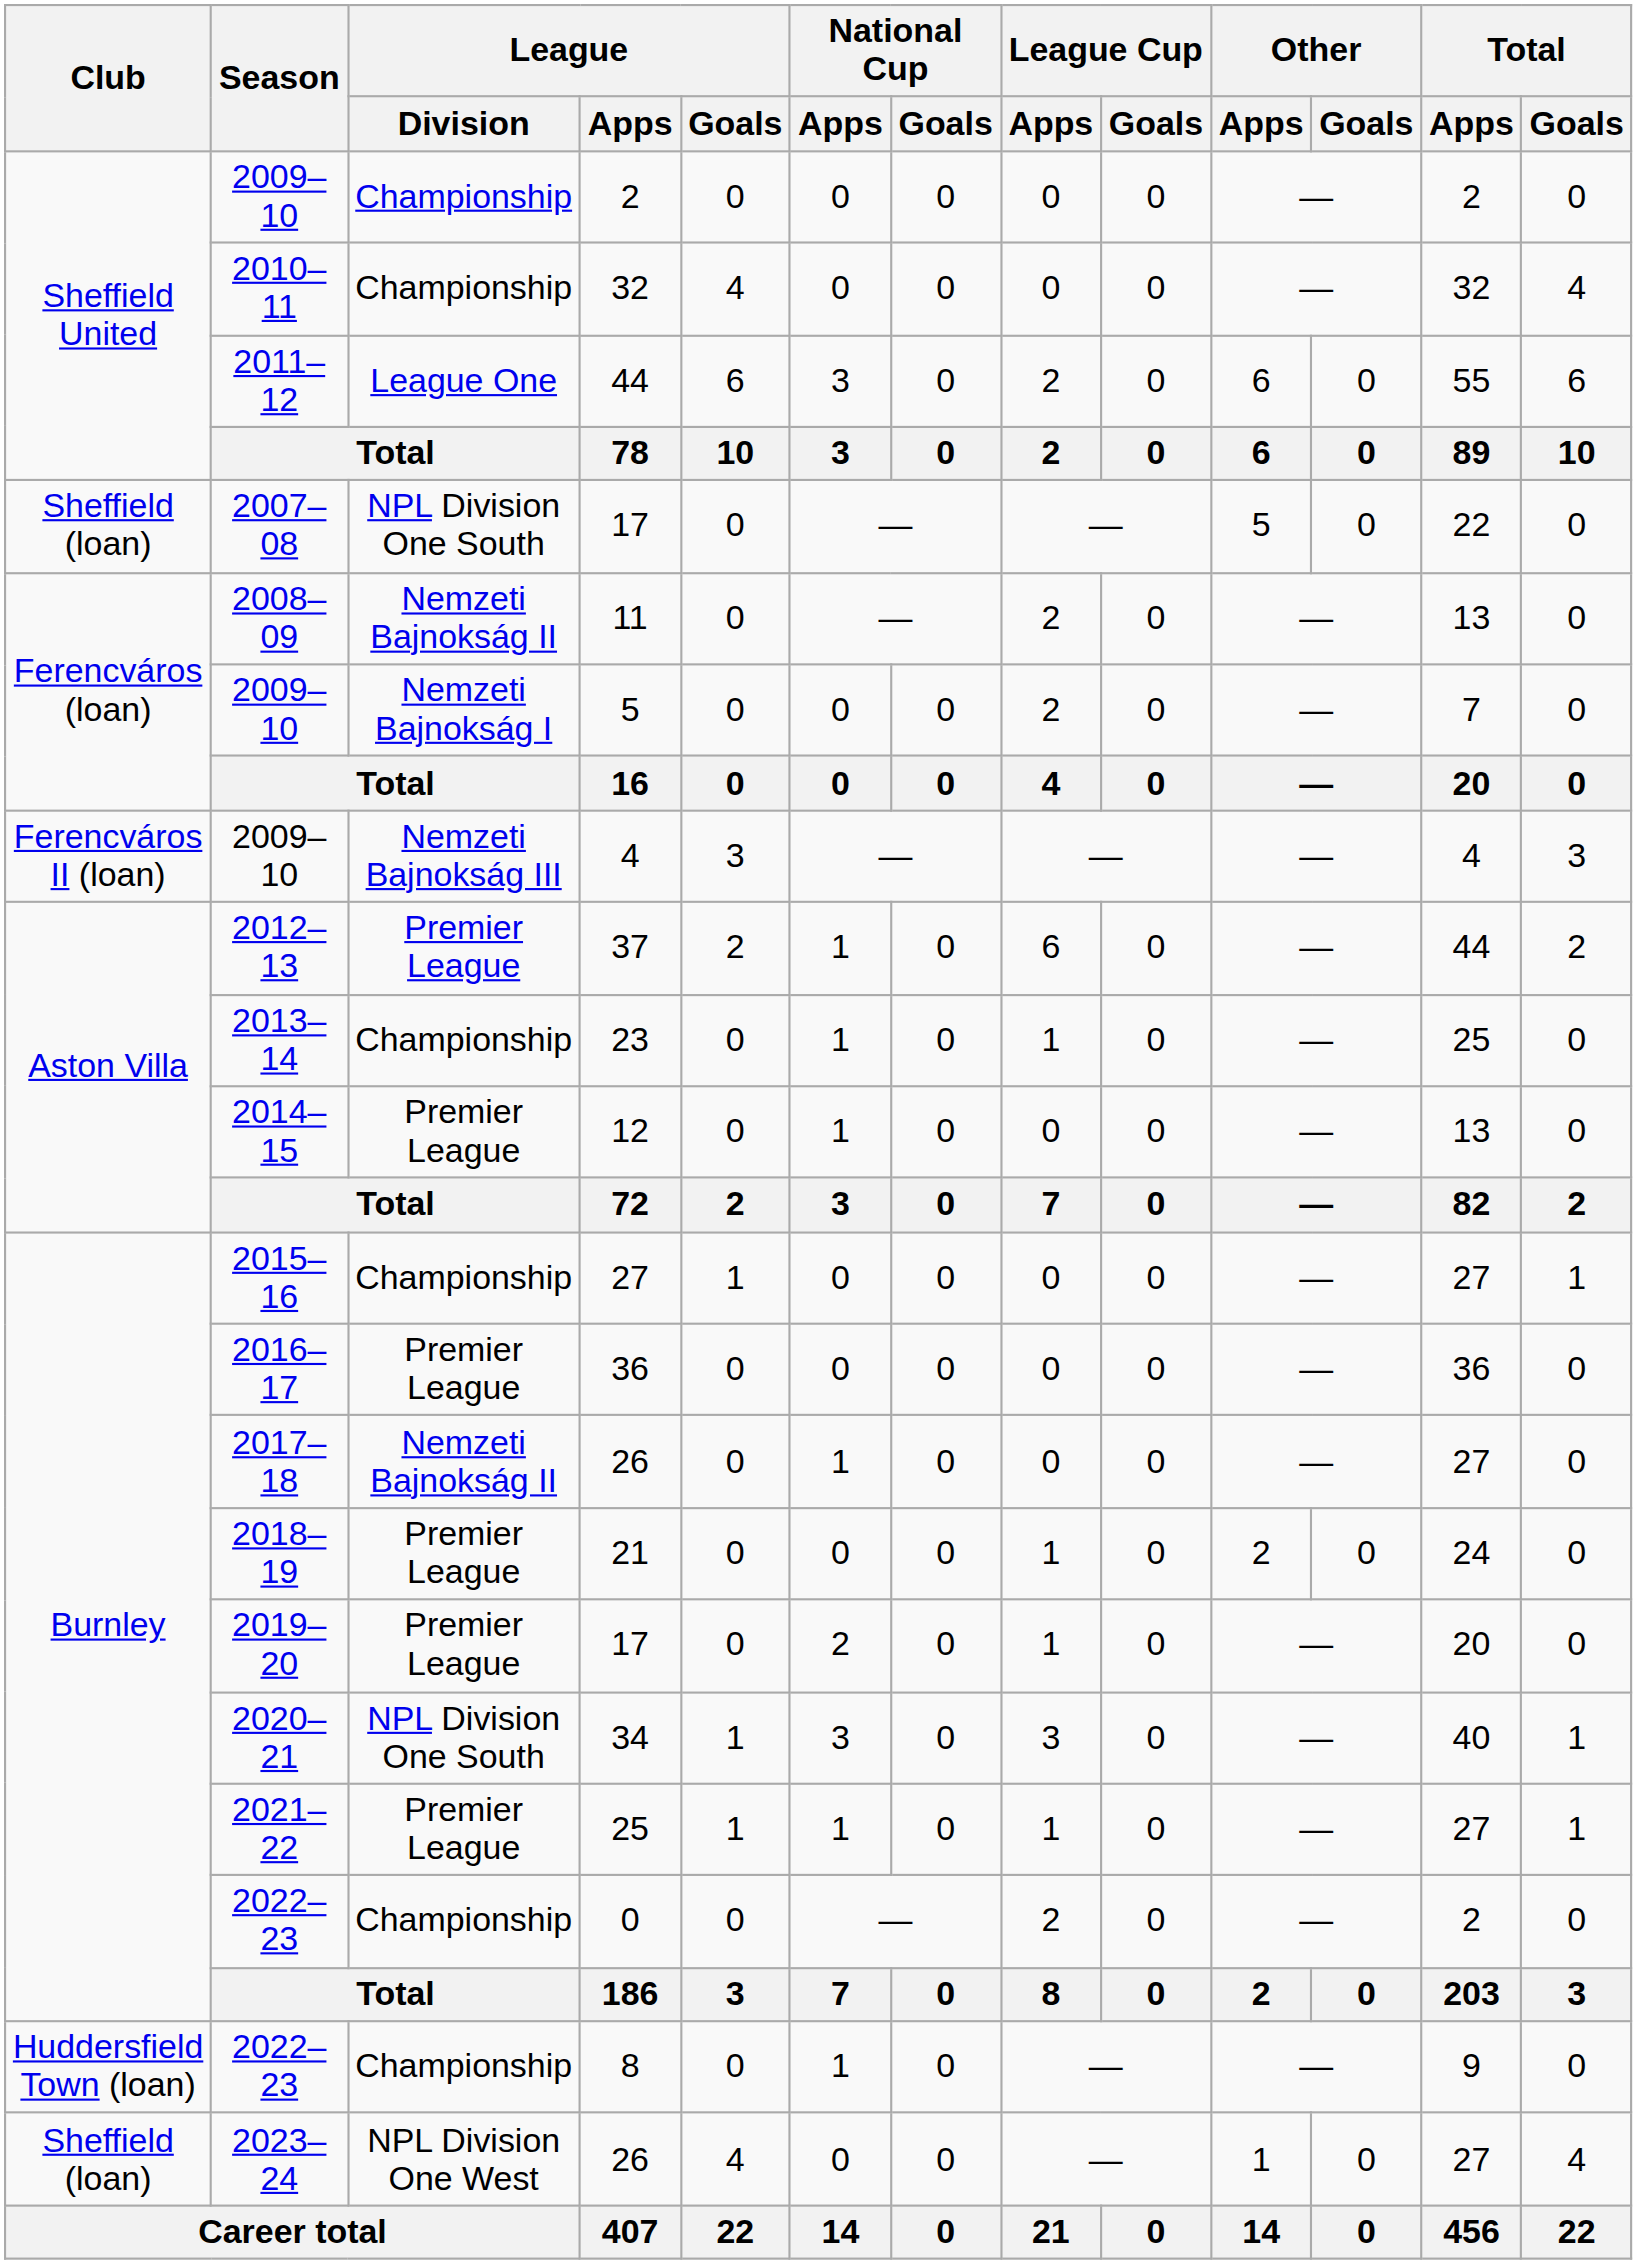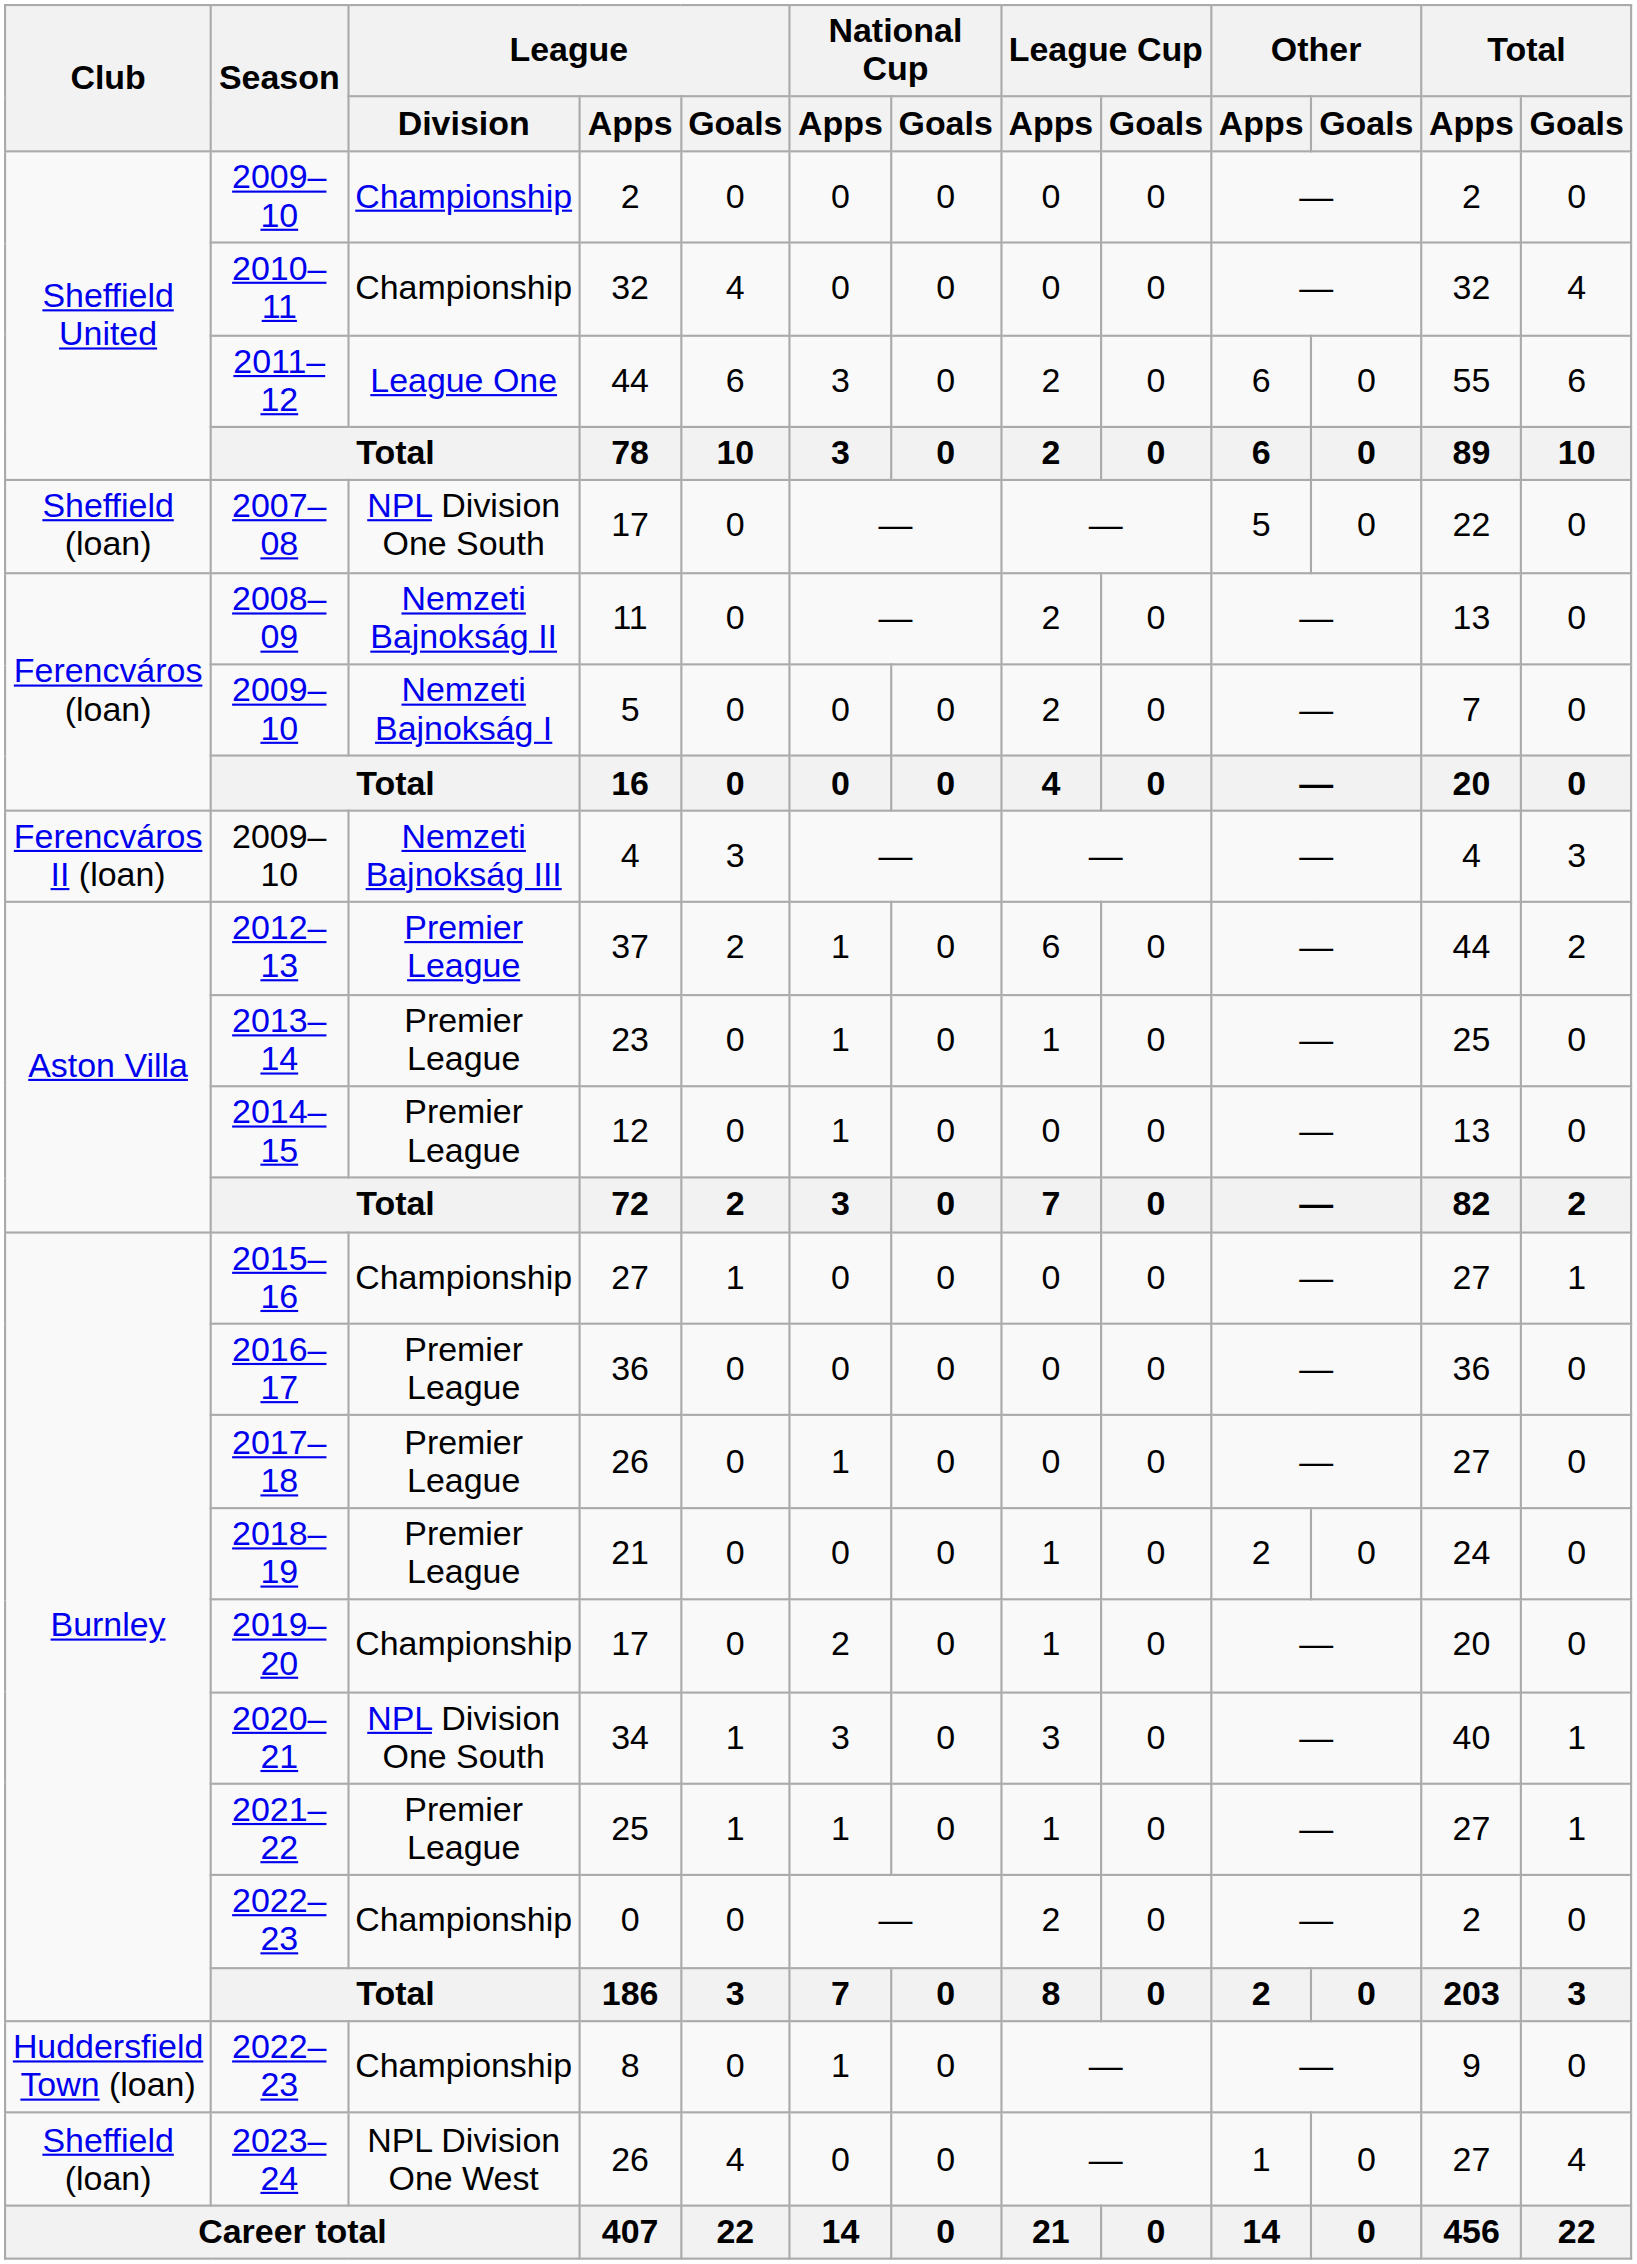23 | League / Division: Championship -> Premier League
2017–18 / 26 | League / Division: Nemzeti Bajnokság II -> Premier League
2019–20 / 17 | League / Division: Premier League -> Championship
